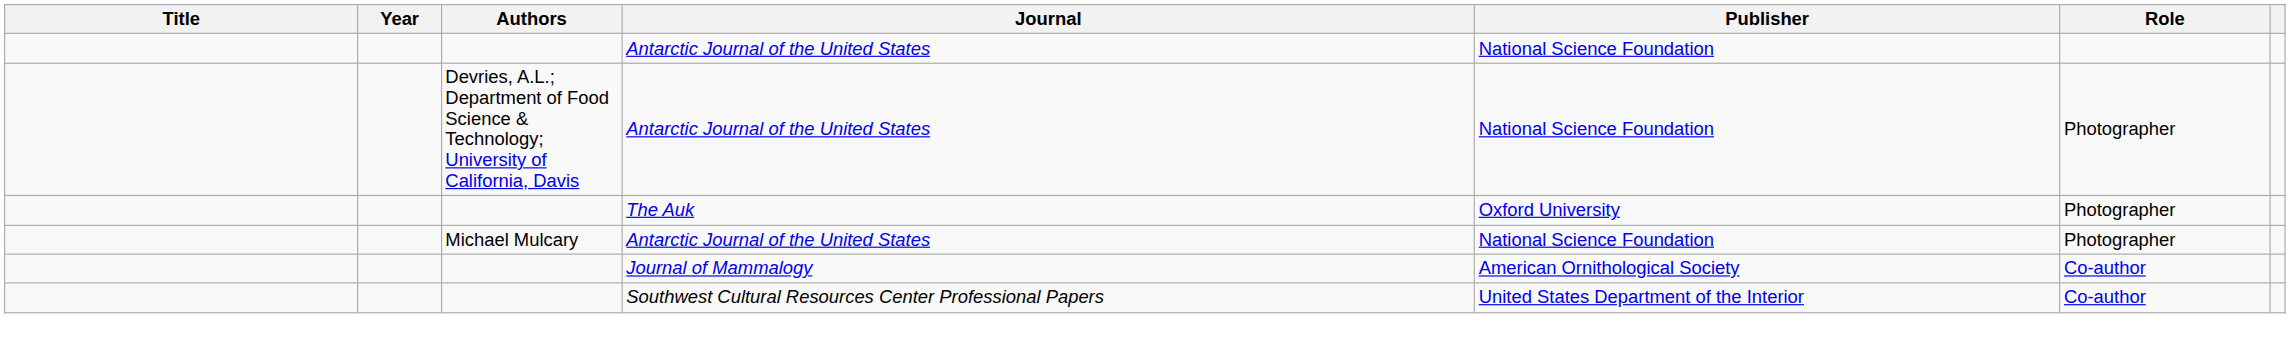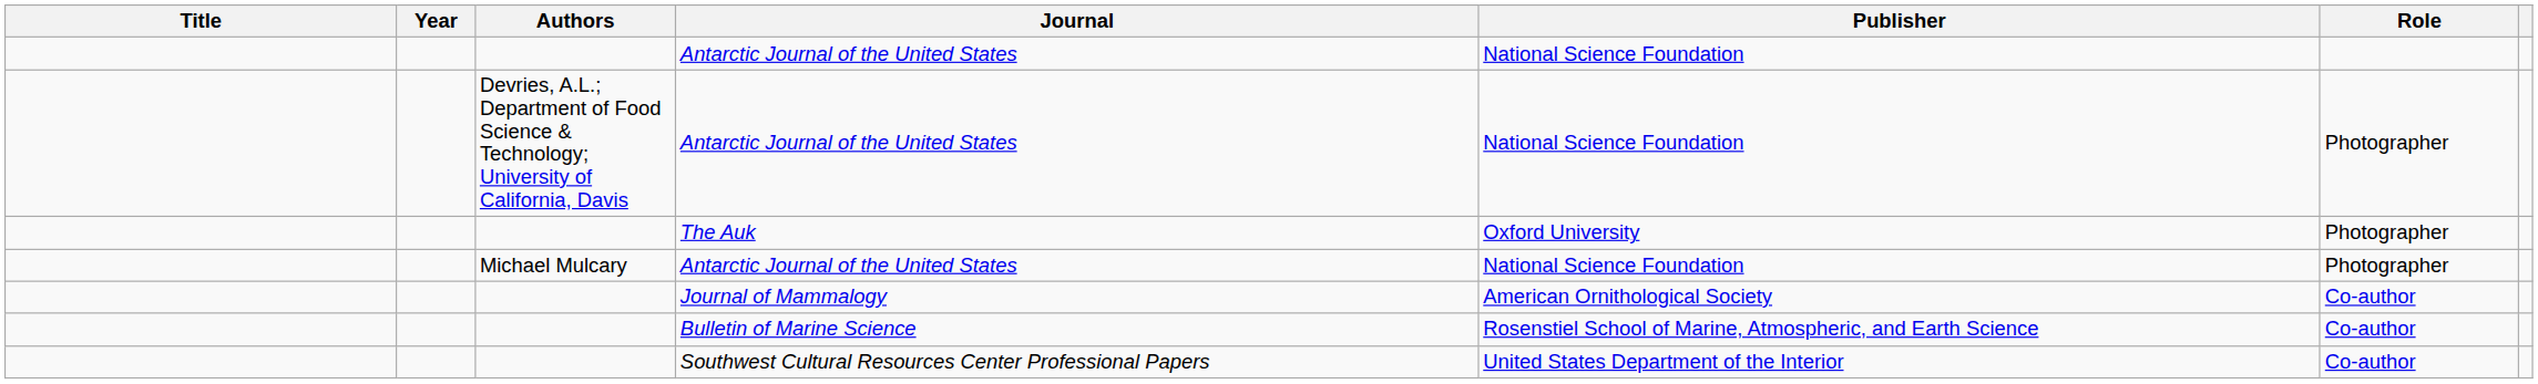+ row: Bulletin of Marine Science | Rosenstiel School of Marine, Atmospheric, and Earth Science | Co-author
